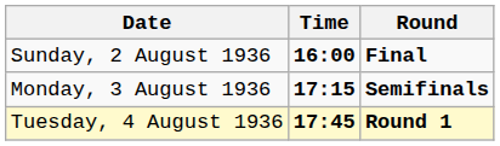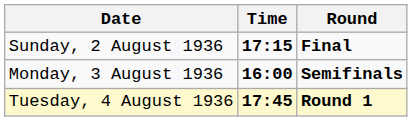Sunday, 2 August 1936 | Time: 16:00 -> 17:15
Monday, 3 August 1936 | Time: 17:15 -> 16:00
